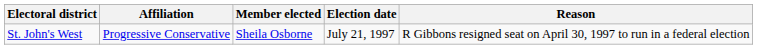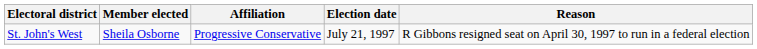columns swapped: Member elected <-> Affiliation
